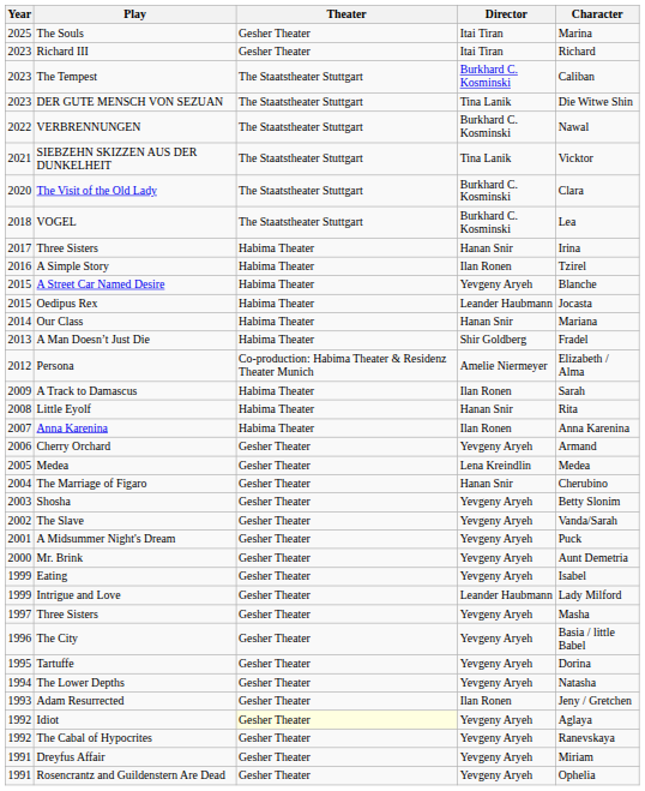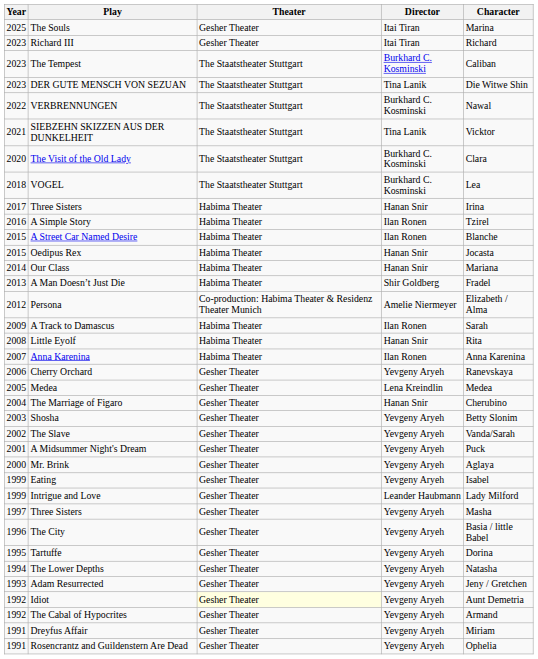A Street Car Named Desire | Director: Yevgeny Aryeh -> Ilan Ronen
Oedipus Rex | Director: Leander Haubmann -> Hanan Snir
Cherry Orchard | Character: Armand -> Ranevskaya
Mr. Brink | Character: Aunt Demetria -> Aglaya
Adam Resurrected | Director: Ilan Ronen -> Yevgeny Aryeh
Idiot | Character: Aglaya -> Aunt Demetria
The Cabal of Hypocrites | Character: Ranevskaya -> Armand
